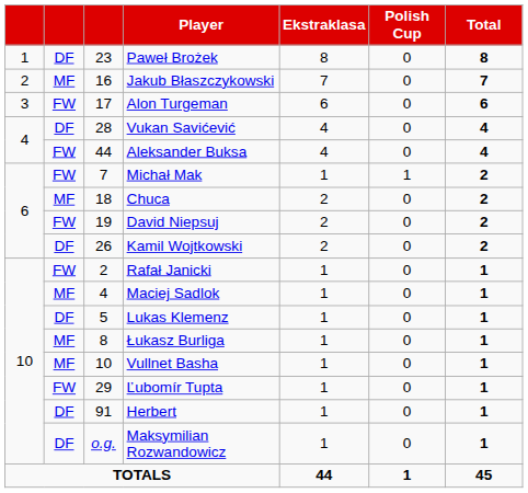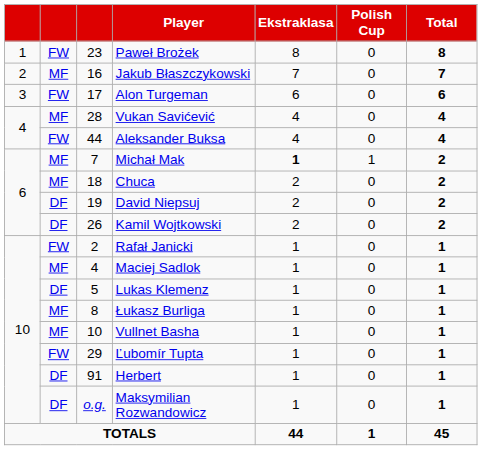Paweł Brożek | column 2: DF -> FW
Vukan Savićević | column 2: DF -> MF
Michał Mak | column 2: FW -> MF
Michał Mak | Ekstraklasa: normal -> bold
David Niepsuj | column 2: FW -> DF
